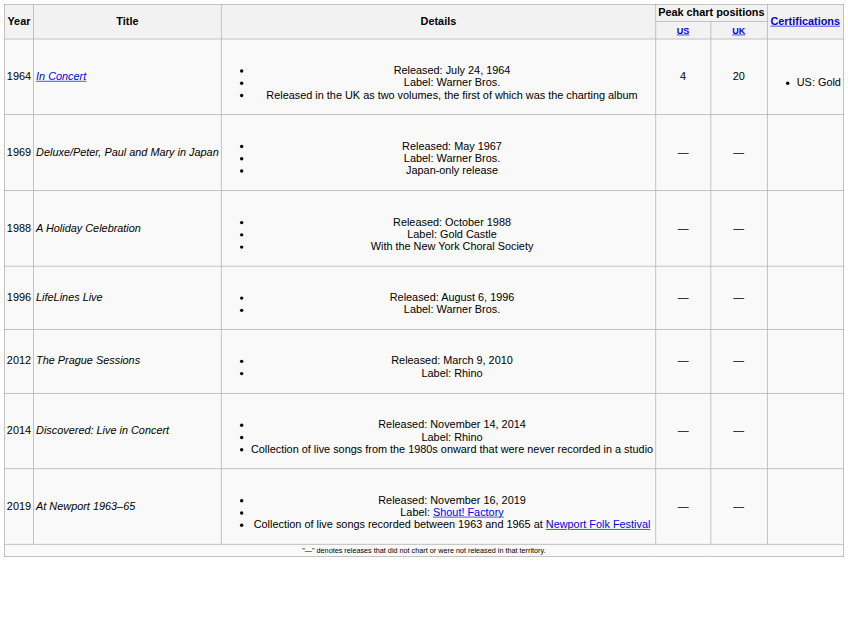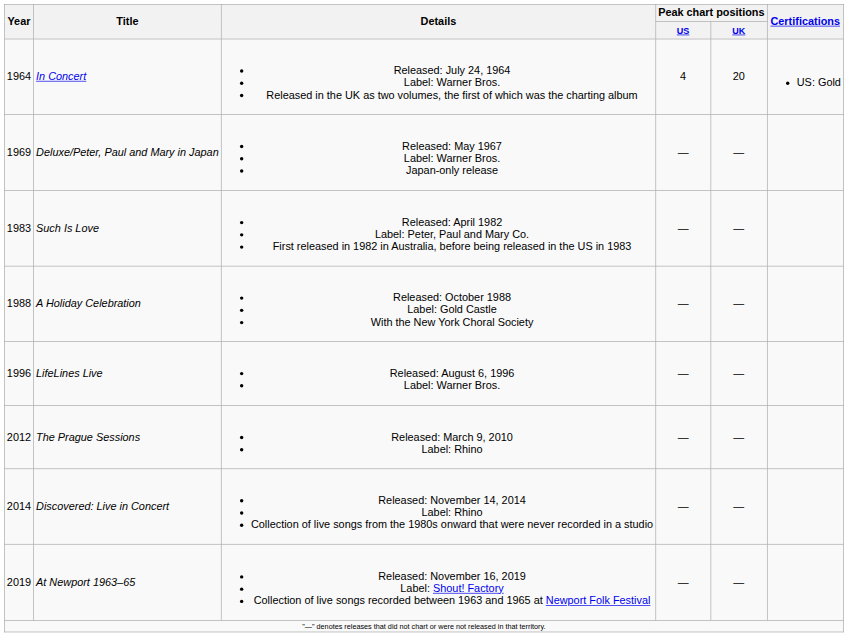+ row: 1983 | Such Is Love | Released: April 1982 Label: Peter, Paul and Mary Co. First released in 1982 in Australia, before being released in the US in 1983 | — | —
